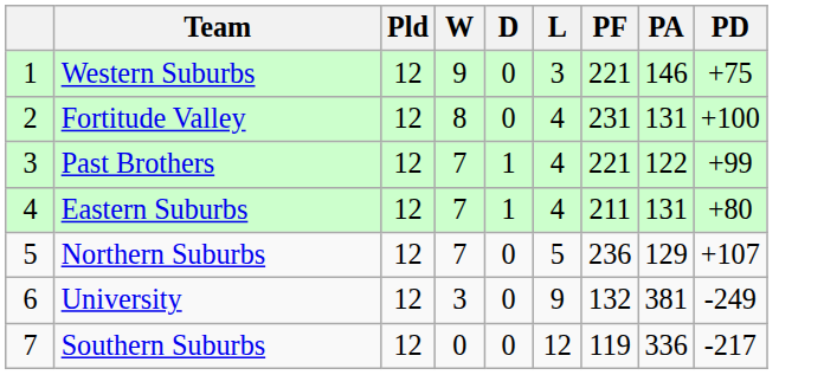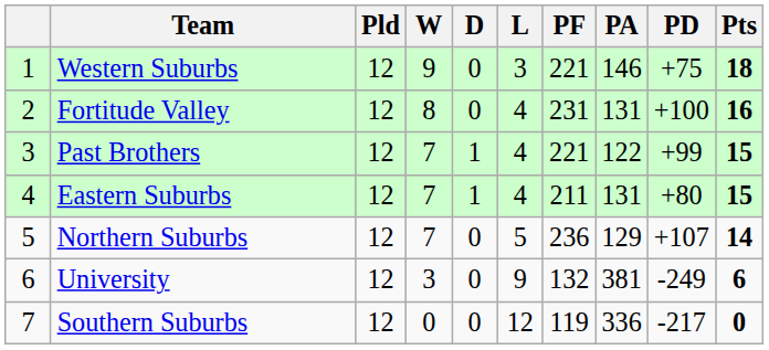+ column: Pts | 18 | 16 | 15 | 15 | 14 | 6 | 0
